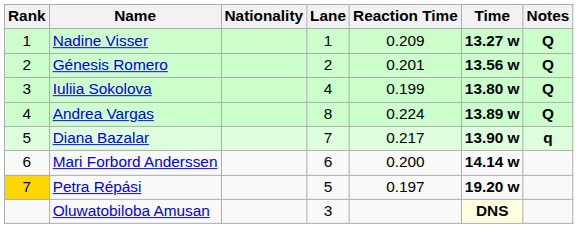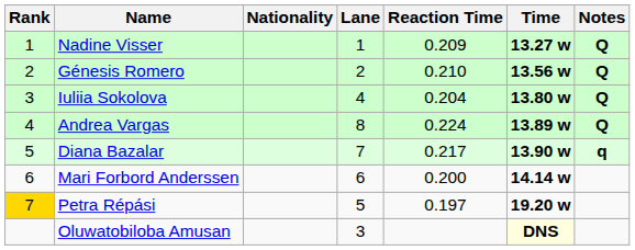Génesis Romero | Reaction Time: 0.201 -> 0.210
Iuliia Sokolova | Reaction Time: 0.199 -> 0.204
